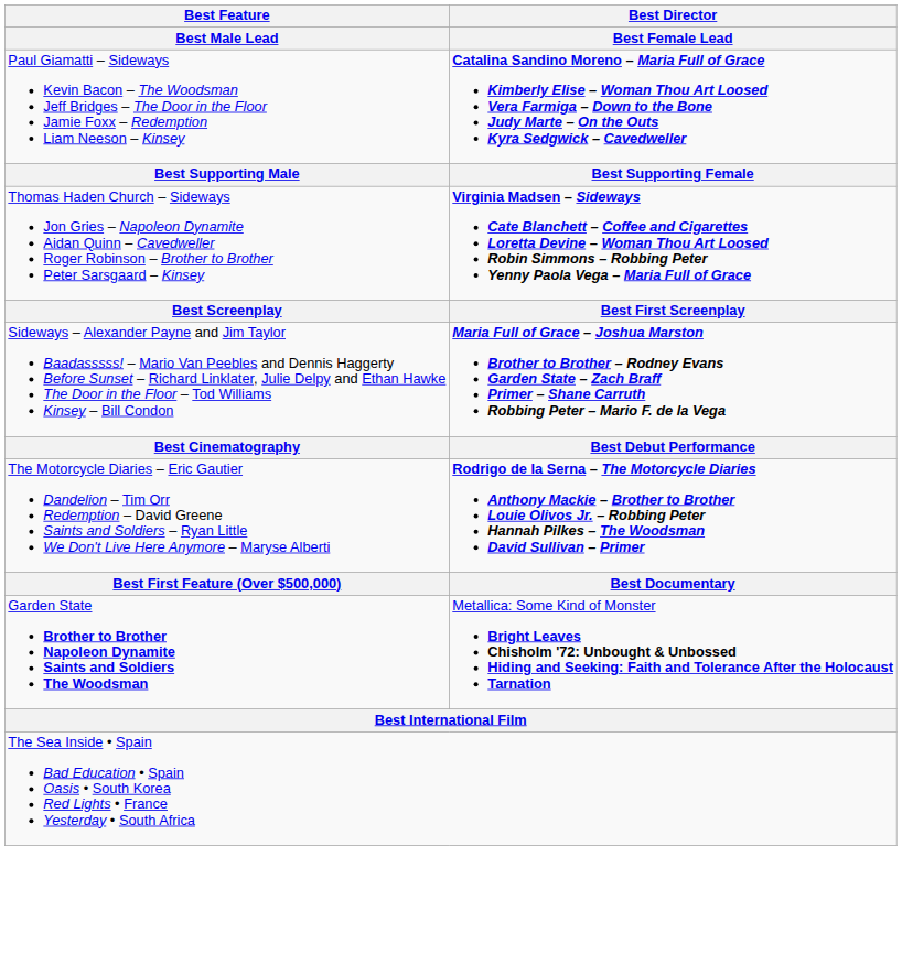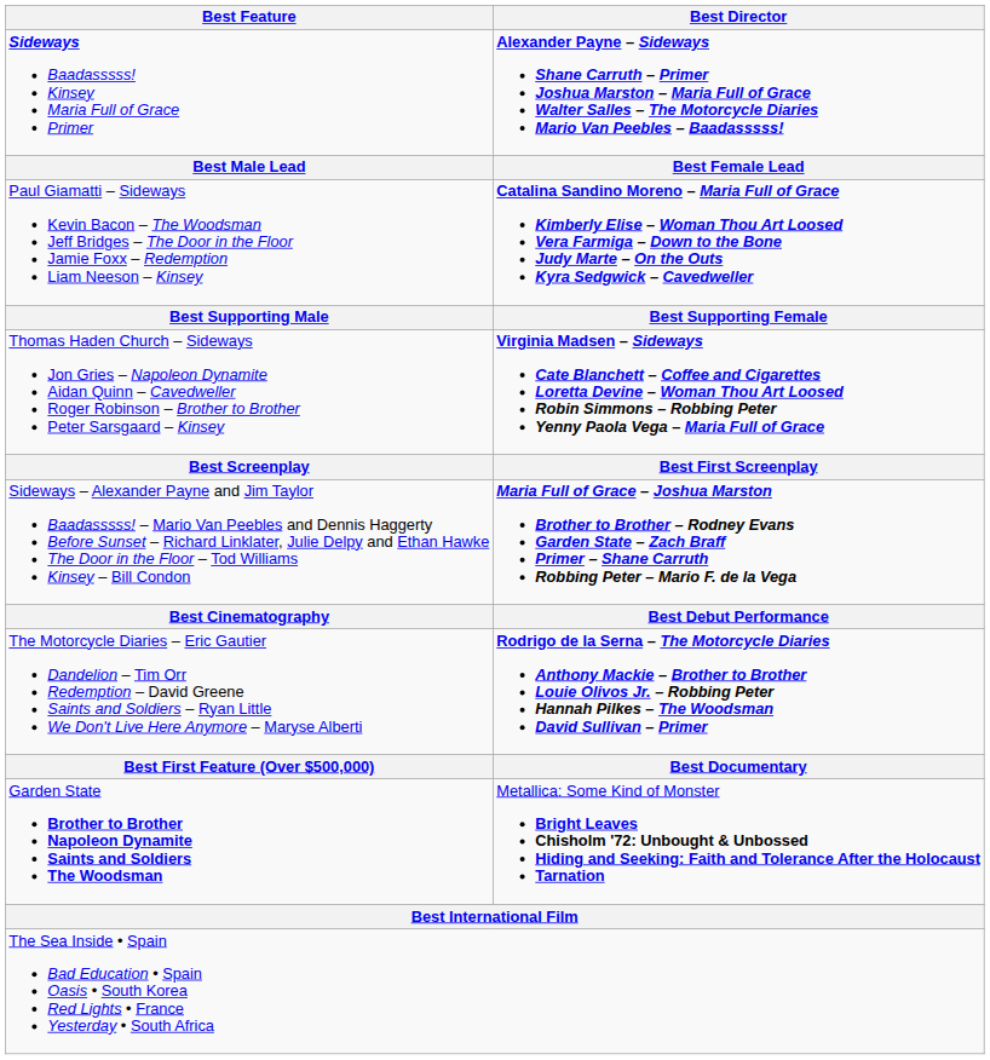+ row: Sideways Baadasssss! Kinsey Maria Full of Grace Primer | Alexander Payne – Sideways Shane Carruth – Primer Joshua Marston – Maria Full of Grace Walter Salles – The Motorcycle Diaries Mario Van Peebles – Baadasssss!
